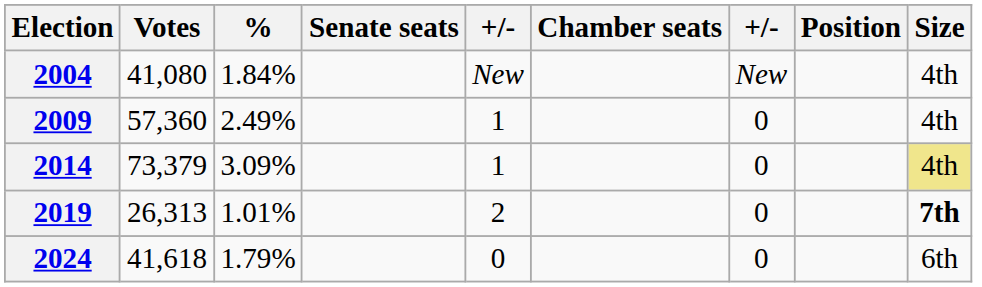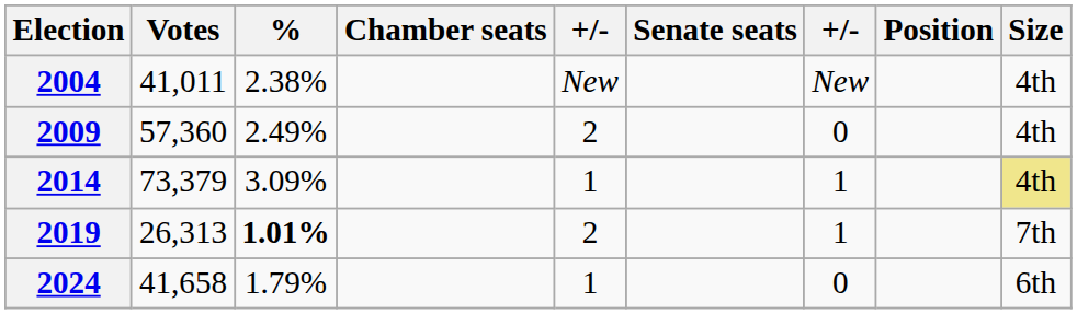columns swapped: Chamber seats <-> Senate seats
2004 | Votes: 41,080 -> 41,011
2004 | %: 1.84% -> 2.38%
2009 | column 5: 1 -> 2
2014 | column 7: 0 -> 1
2019 | %: normal -> bold
2019 | column 7: 0 -> 1
2019 | Size: bold -> normal
2024 | Votes: 41,618 -> 41,658
2024 | column 5: 0 -> 1
